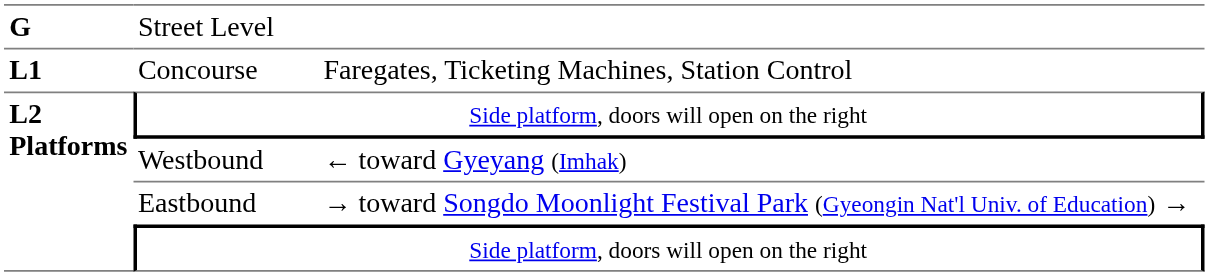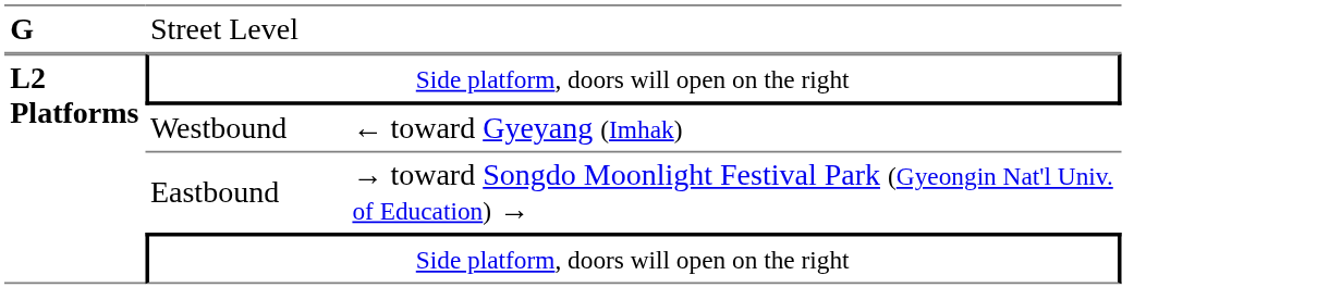- row: L1 | Concourse | Faregates, Ticketing Machines, Station Control
